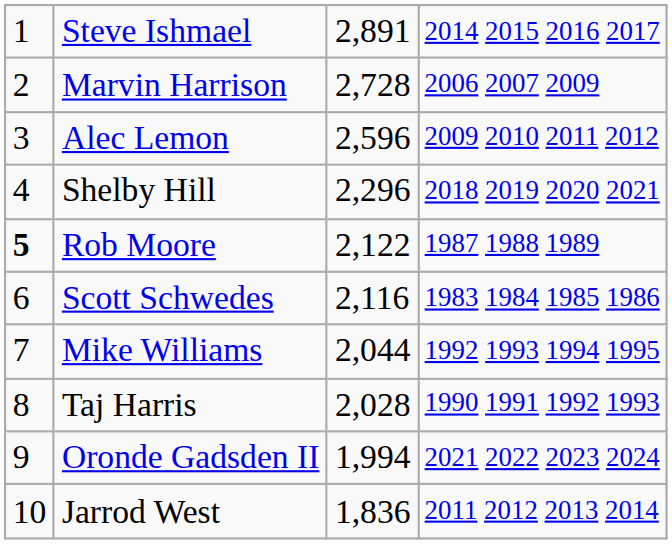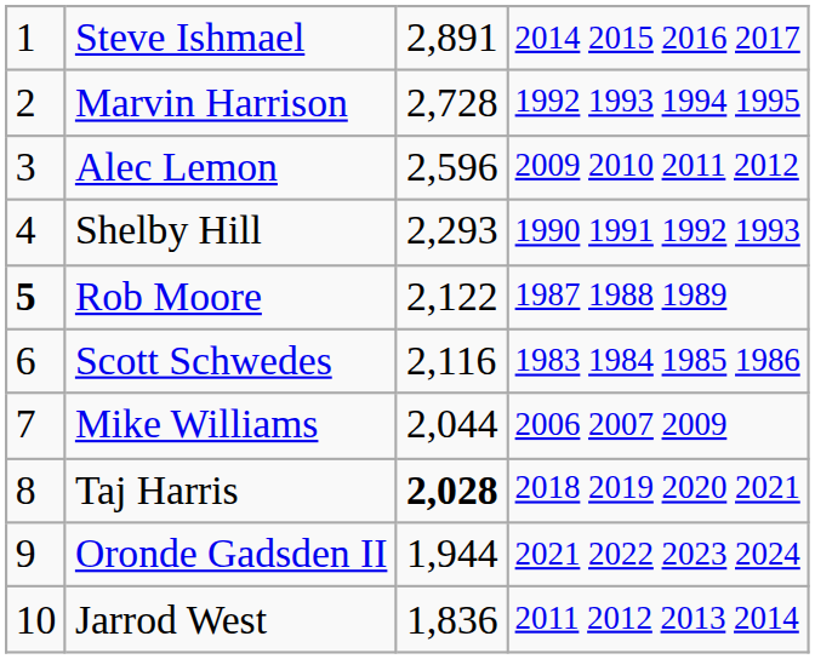Marvin Harrison | column 4: 2006 2007 2009 -> 1992 1993 1994 1995
Shelby Hill | column 3: 2,296 -> 2,293
Shelby Hill | column 4: 2018 2019 2020 2021 -> 1990 1991 1992 1993
Mike Williams | column 4: 1992 1993 1994 1995 -> 2006 2007 2009
Taj Harris | column 3: normal -> bold
Taj Harris | column 4: 1990 1991 1992 1993 -> 2018 2019 2020 2021
Oronde Gadsden II | column 3: 1,994 -> 1,944
